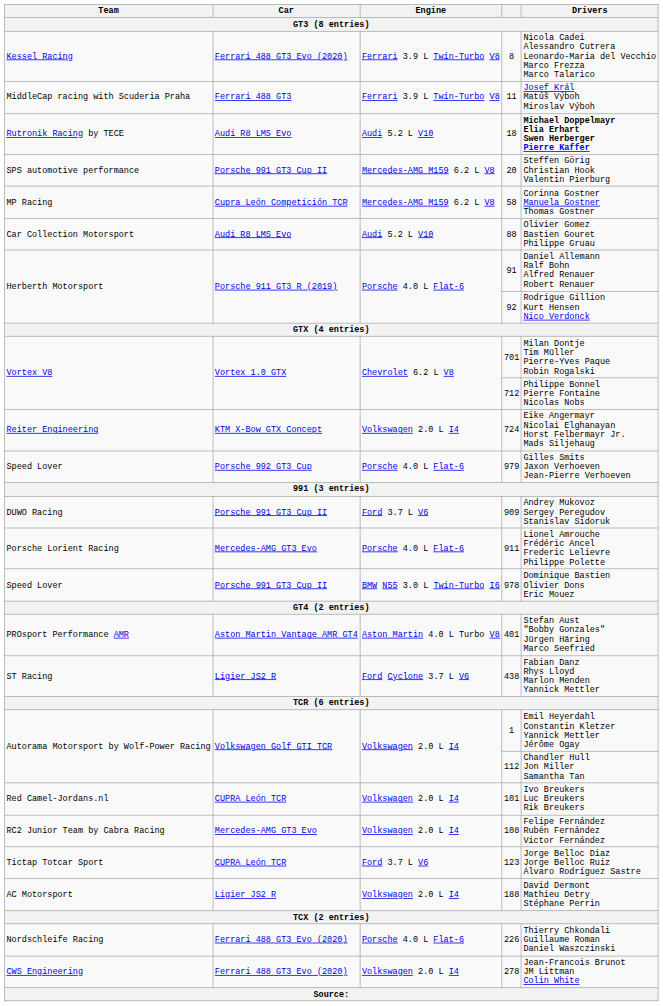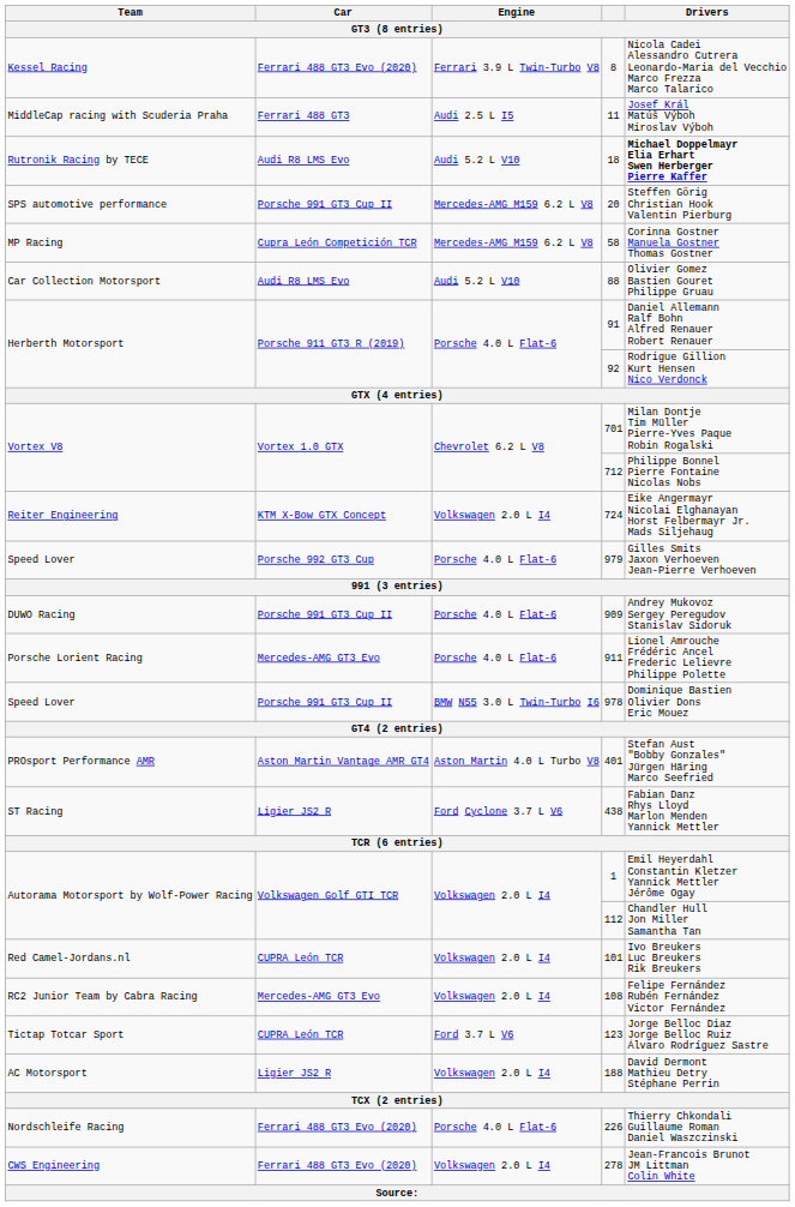11 | Engine: Ferrari 3.9 L Twin-Turbo V8 -> Audi 2.5 L I5
909 | Engine: Ford 3.7 L V6 -> Porsche 4.0 L Flat-6
